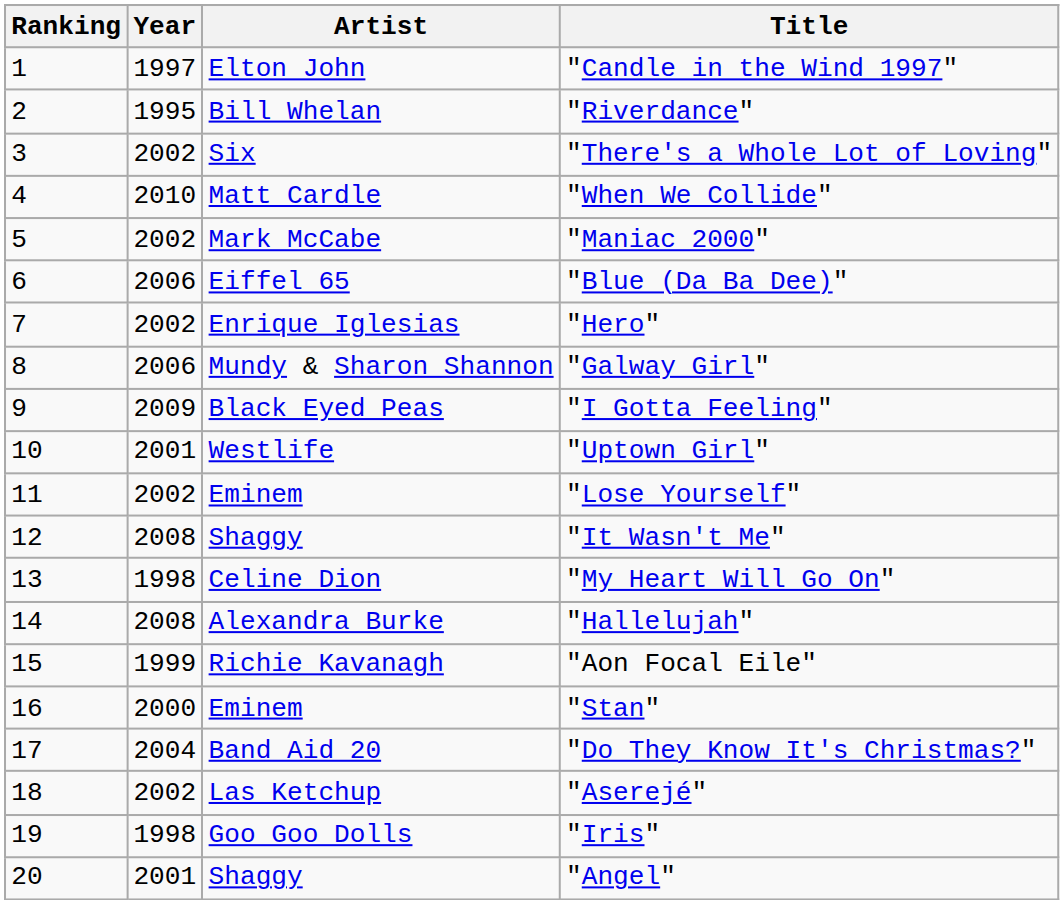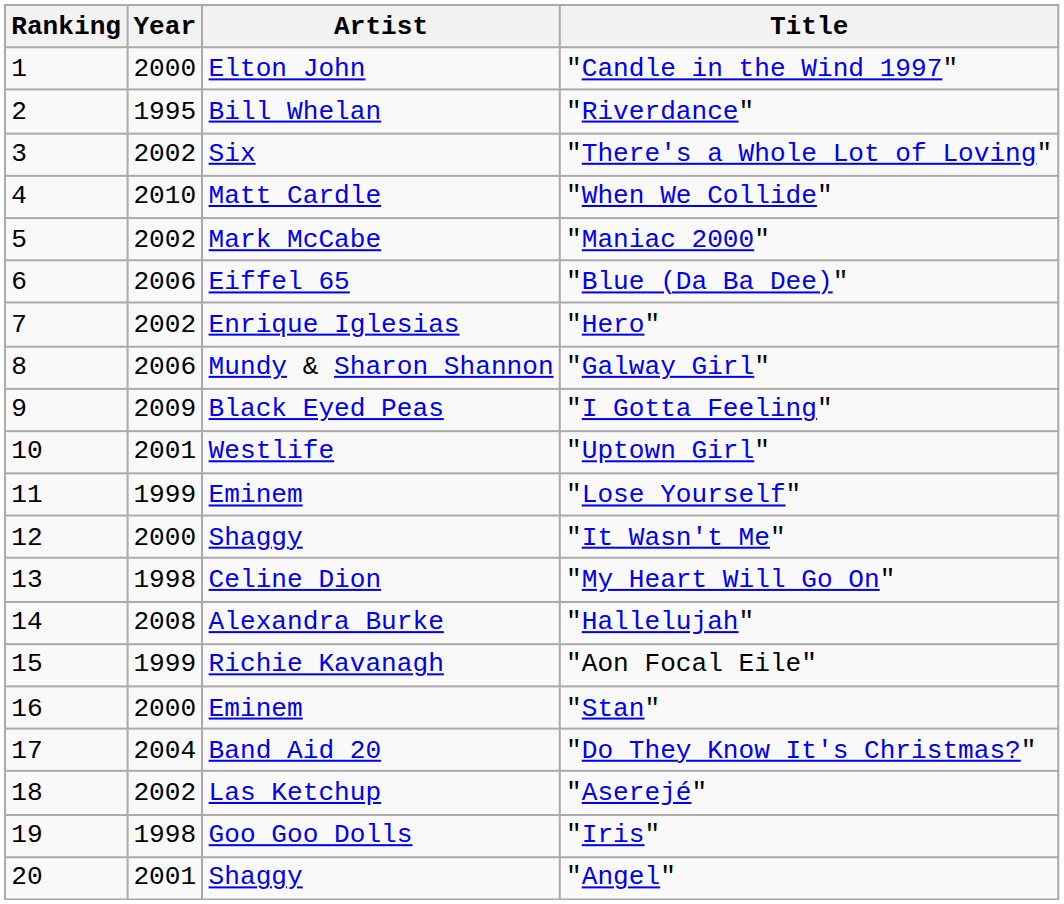"Candle in the Wind 1997" | Year: 1997 -> 2000
"Lose Yourself" | Year: 2002 -> 1999
"It Wasn't Me" | Year: 2008 -> 2000
